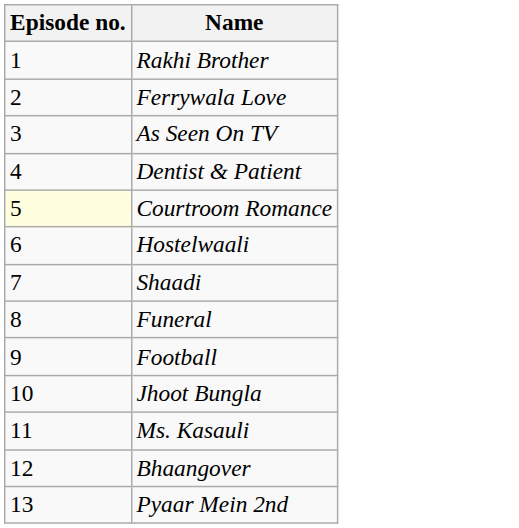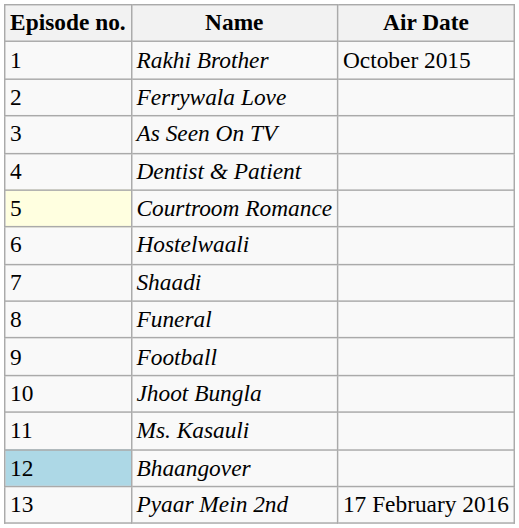+ column: Air Date | October 2015 | 17 February 2016
Bhaangover | Episode no.: no background -> lightblue background
